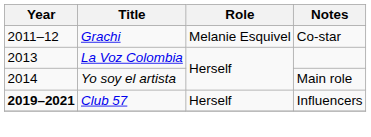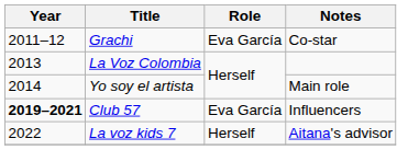Grachi | Role: Melanie Esquivel -> Eva García
Club 57 | Role: Herself -> Eva García
+ row: 2022 | La voz kids 7 | Herself | Aitana's advisor
